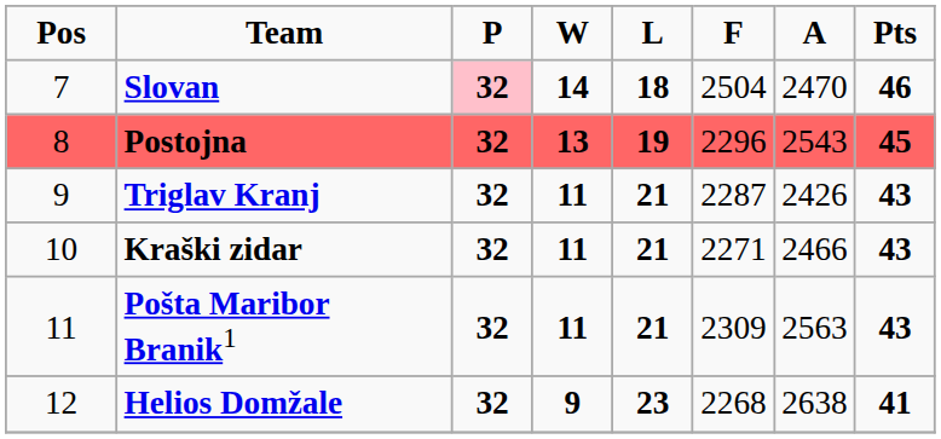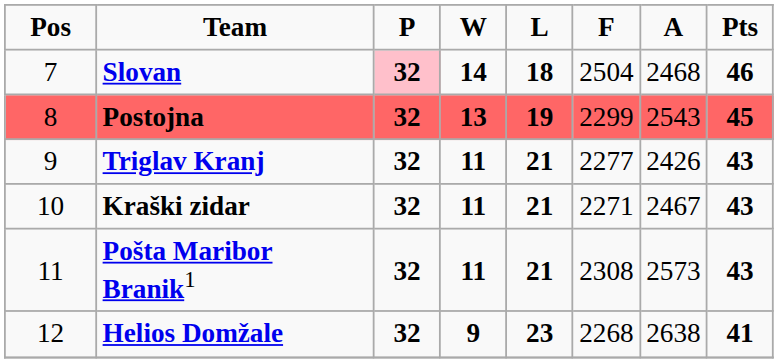Slovan | A: 2470 -> 2468
Postojna | F: 2296 -> 2299
Triglav Kranj | F: 2287 -> 2277
Kraški zidar | A: 2466 -> 2467
Pošta Maribor Branik1 | F: 2309 -> 2308
Pošta Maribor Branik1 | A: 2563 -> 2573
